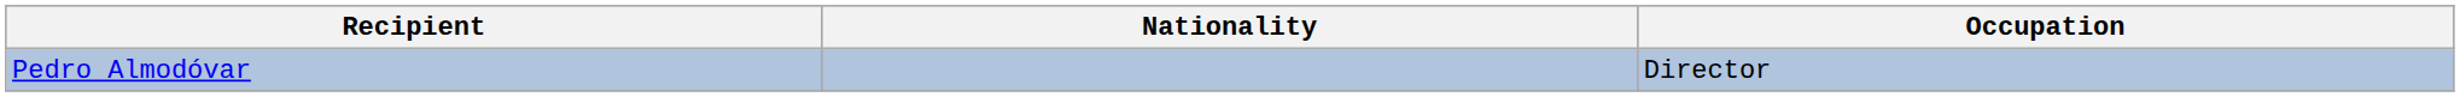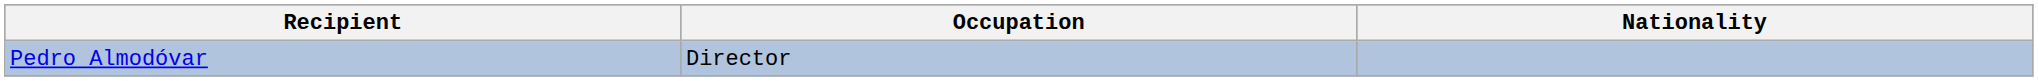columns swapped: Occupation <-> Nationality
